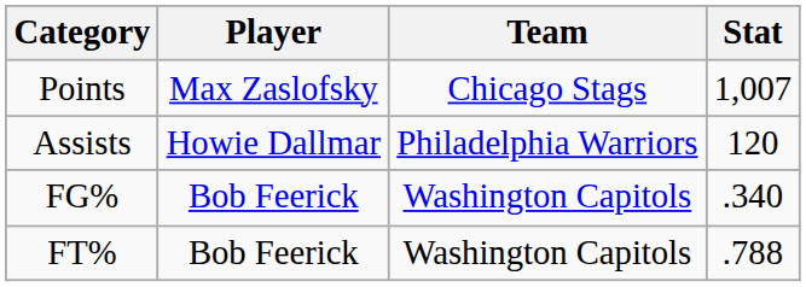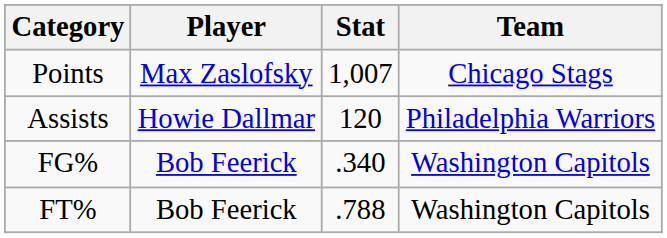columns swapped: Team <-> Stat
